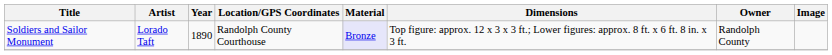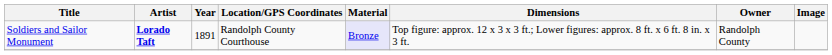Soldiers and Sailor Monument | Artist: normal -> bold
Soldiers and Sailor Monument | Year: 1890 -> 1891
